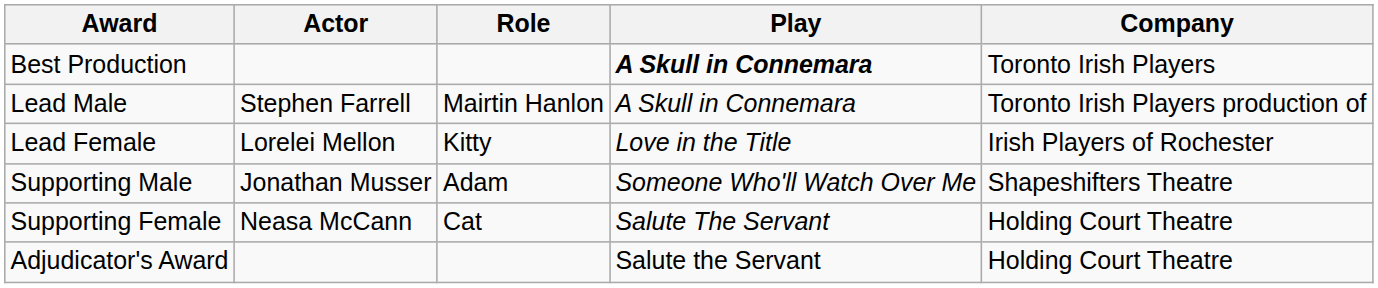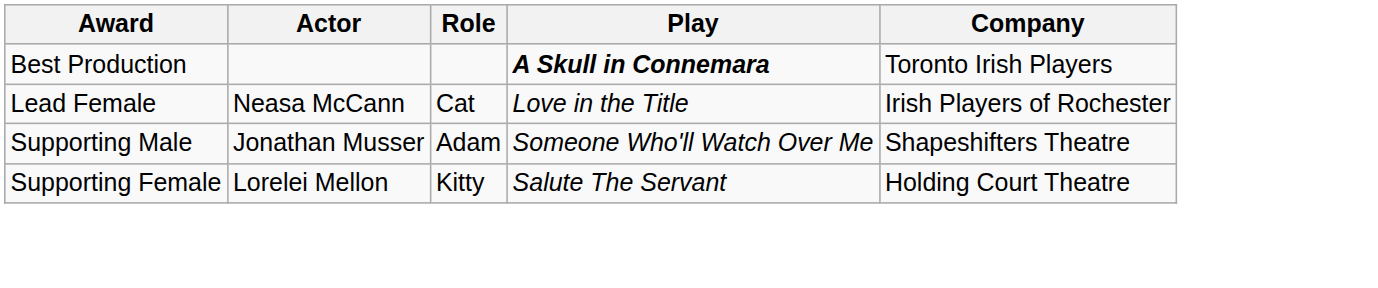- row: Lead Male | Stephen Farrell | Mairtin Hanlon | A Skull in Connemara | Toronto Irish Players production of
Lead Female | Actor: Lorelei Mellon -> Neasa McCann
Lead Female | Role: Kitty -> Cat
Supporting Female | Actor: Neasa McCann -> Lorelei Mellon
Supporting Female | Role: Cat -> Kitty
- row: Adjudicator's Award | Salute the Servant | Holding Court Theatre
